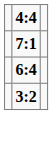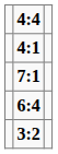+ row: 4:1
